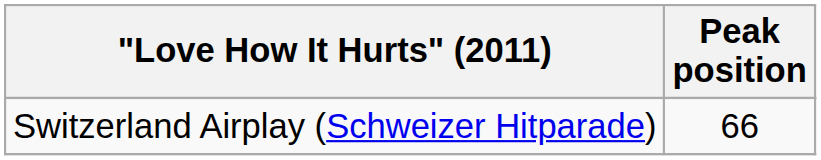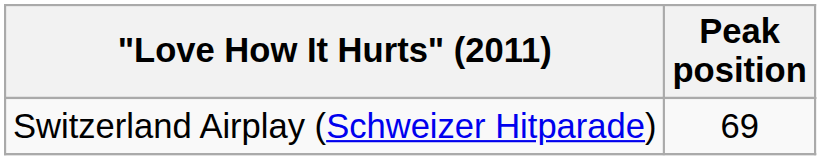Switzerland Airplay (Schweizer Hitparade) | Peak position: 66 -> 69
